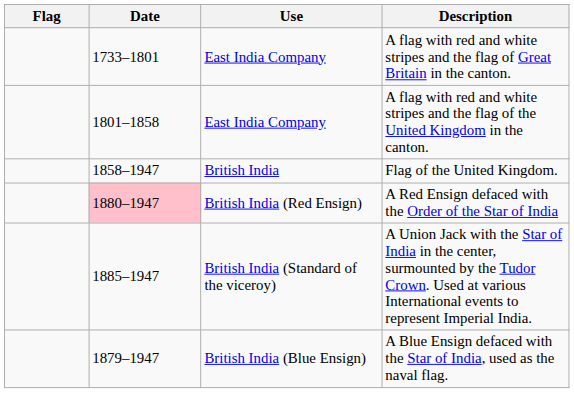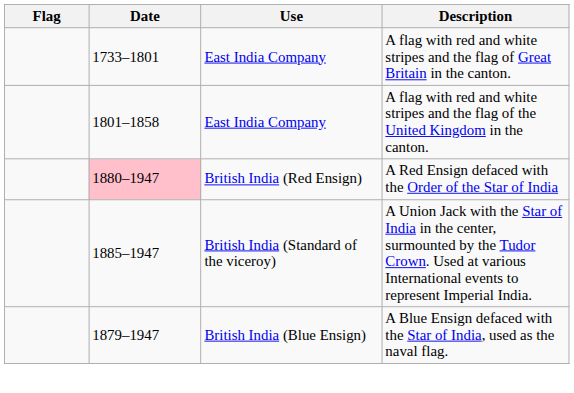- row: 1858–1947 | British India | Flag of the United Kingdom.
